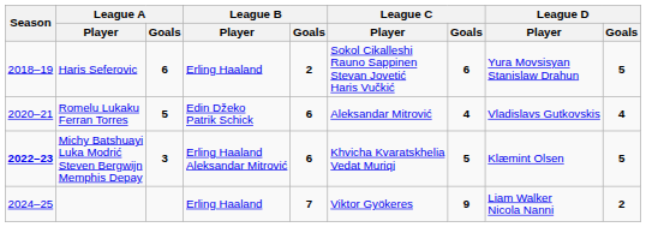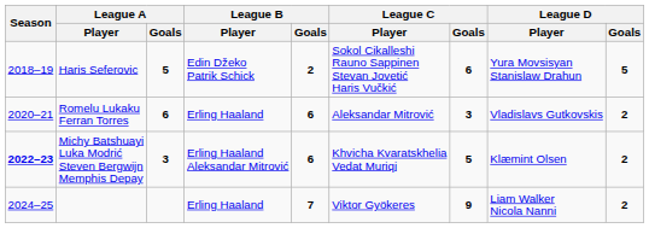Haris Seferovic | League A / Goals: 6 -> 5
Haris Seferovic | League B / Player: Erling Haaland -> Edin Džeko Patrik Schick
Romelu Lukaku Ferran Torres | League A / Goals: 5 -> 6
Romelu Lukaku Ferran Torres | League B / Player: Edin Džeko Patrik Schick -> Erling Haaland
Romelu Lukaku Ferran Torres | League C / Goals: 4 -> 3
Romelu Lukaku Ferran Torres | League D / Goals: 4 -> 2
Michy Batshuayi Luka Modrić Steven Bergwijn Memphis Depay | League D / Goals: 5 -> 2
